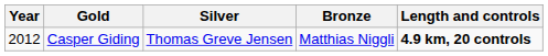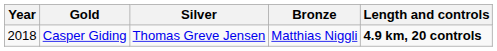Casper Giding | Year: 2012 -> 2018
